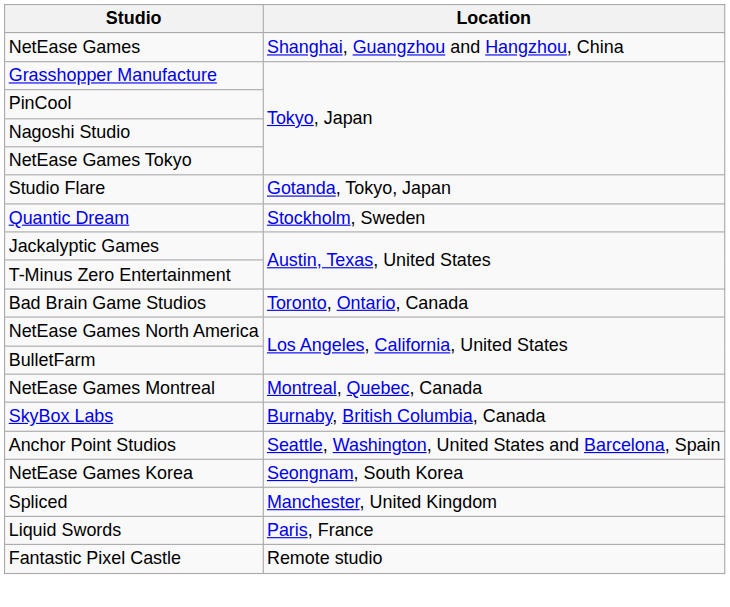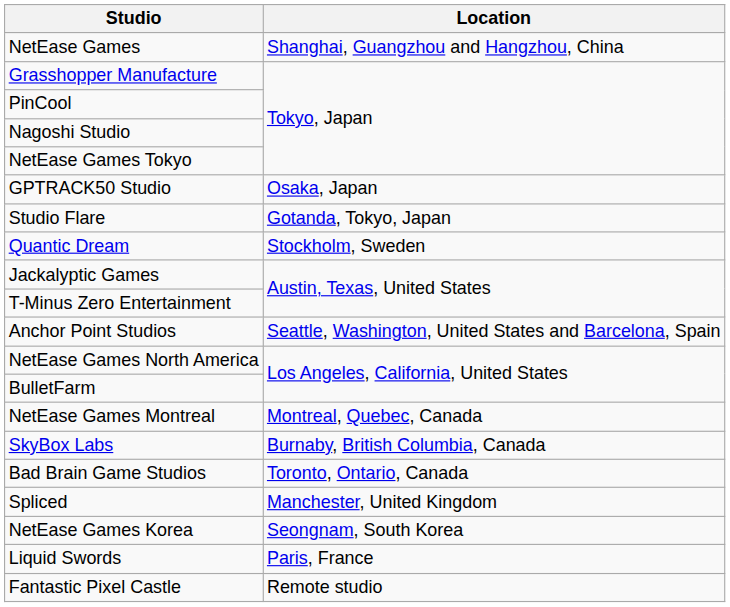+ row: GPTRACK50 Studio | Osaka, Japan
rows swapped: Anchor Point Studios <-> Bad Brain Game Studios
rows swapped: Spliced <-> NetEase Games Korea
